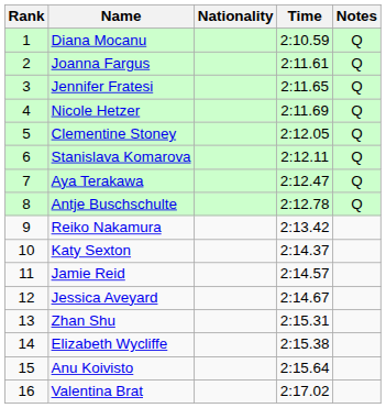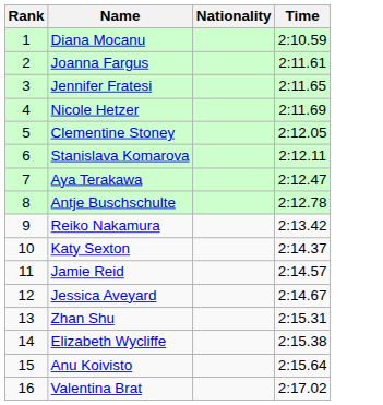- column: Notes | Q | Q | Q | Q | Q | Q | Q | Q
